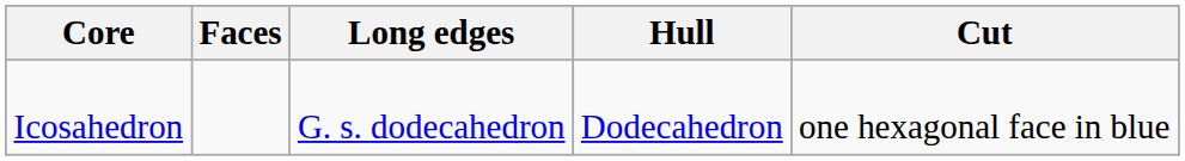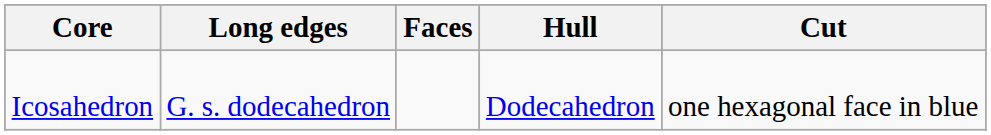columns swapped: Long edges <-> Faces
